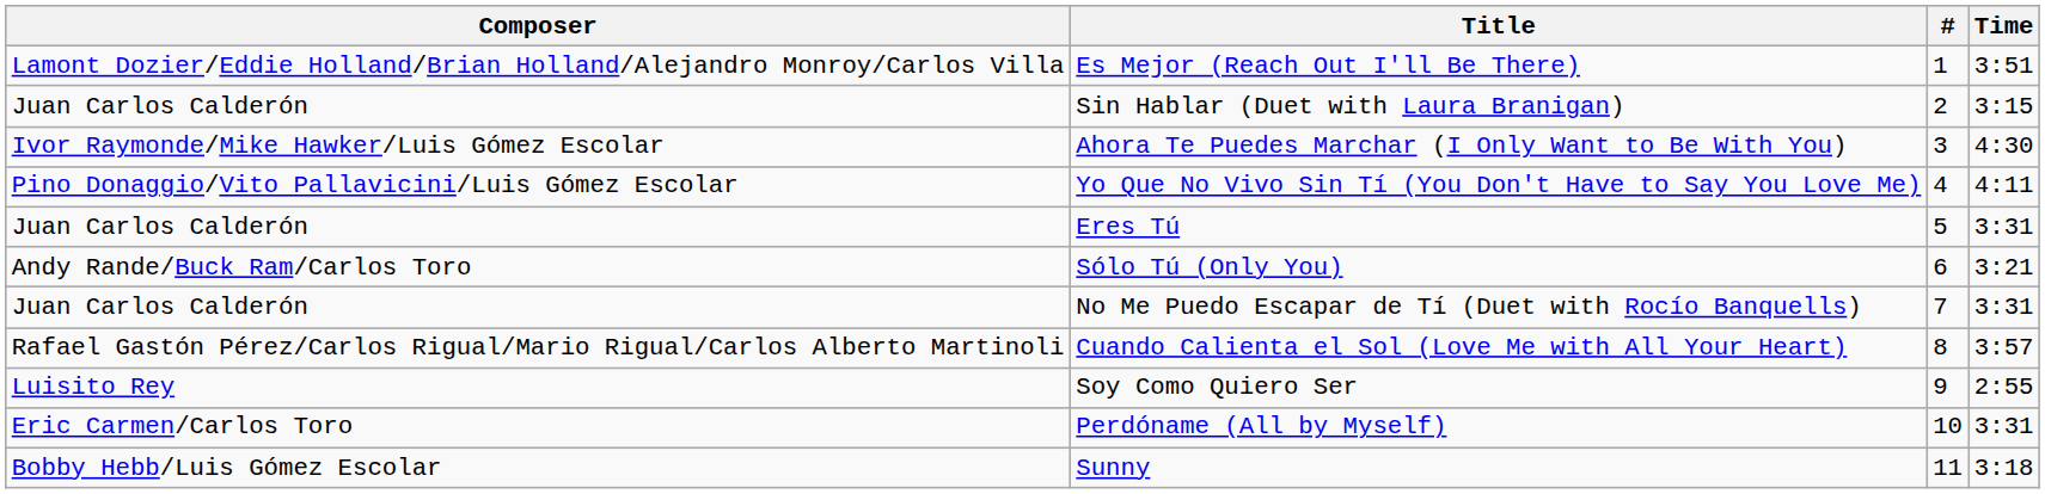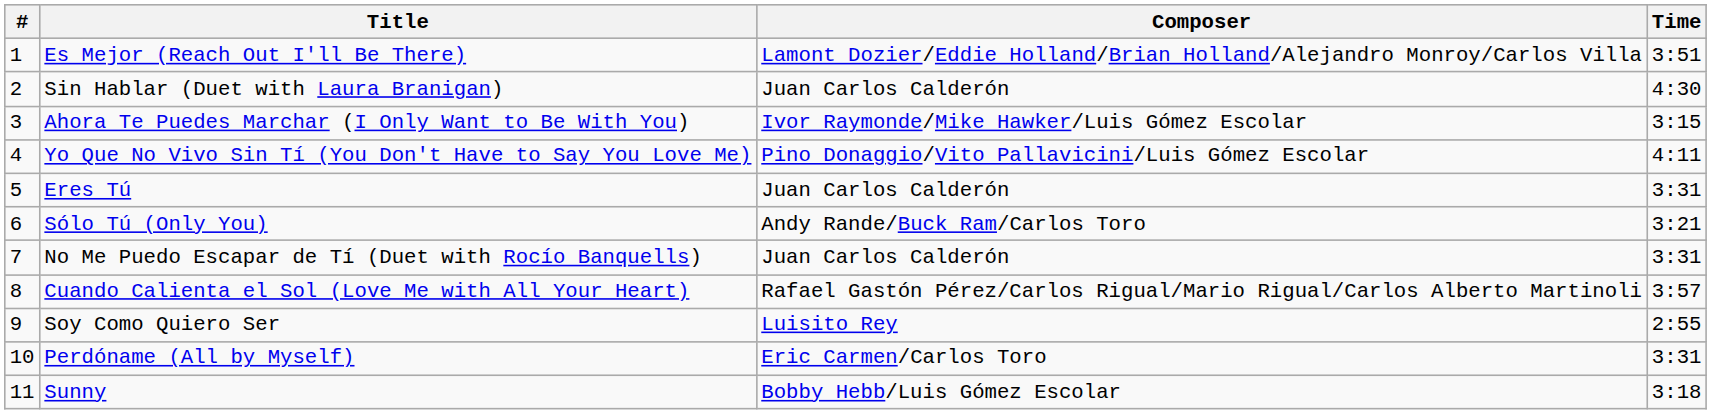columns swapped: # <-> Composer
Sin Hablar (Duet with Laura Branigan) | Time: 3:15 -> 4:30
Ahora Te Puedes Marchar (I Only Want to Be With You) | Time: 4:30 -> 3:15
